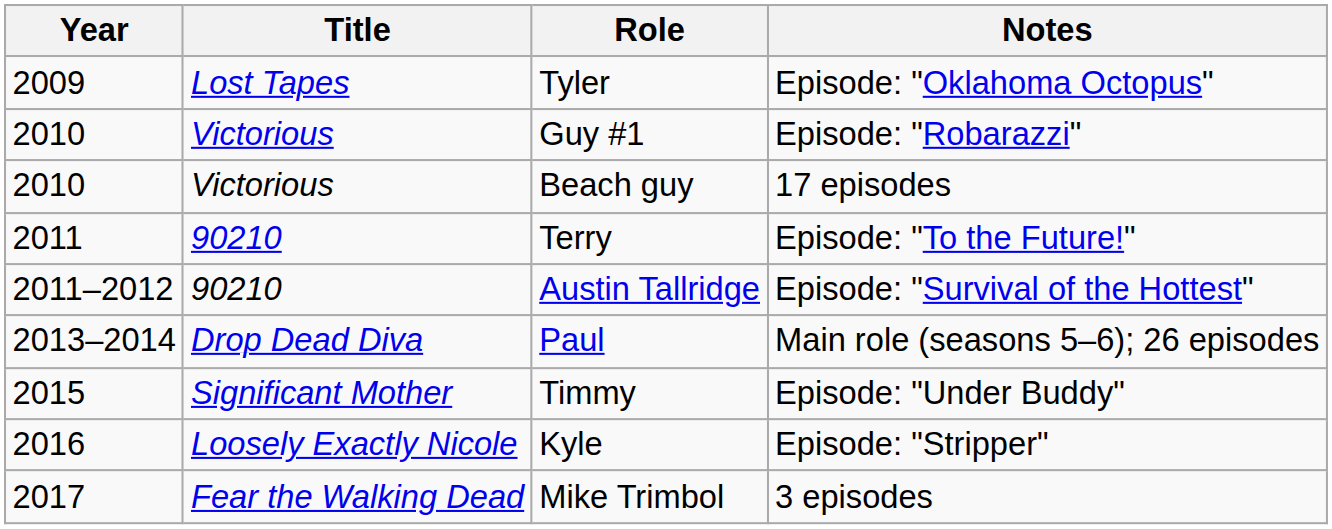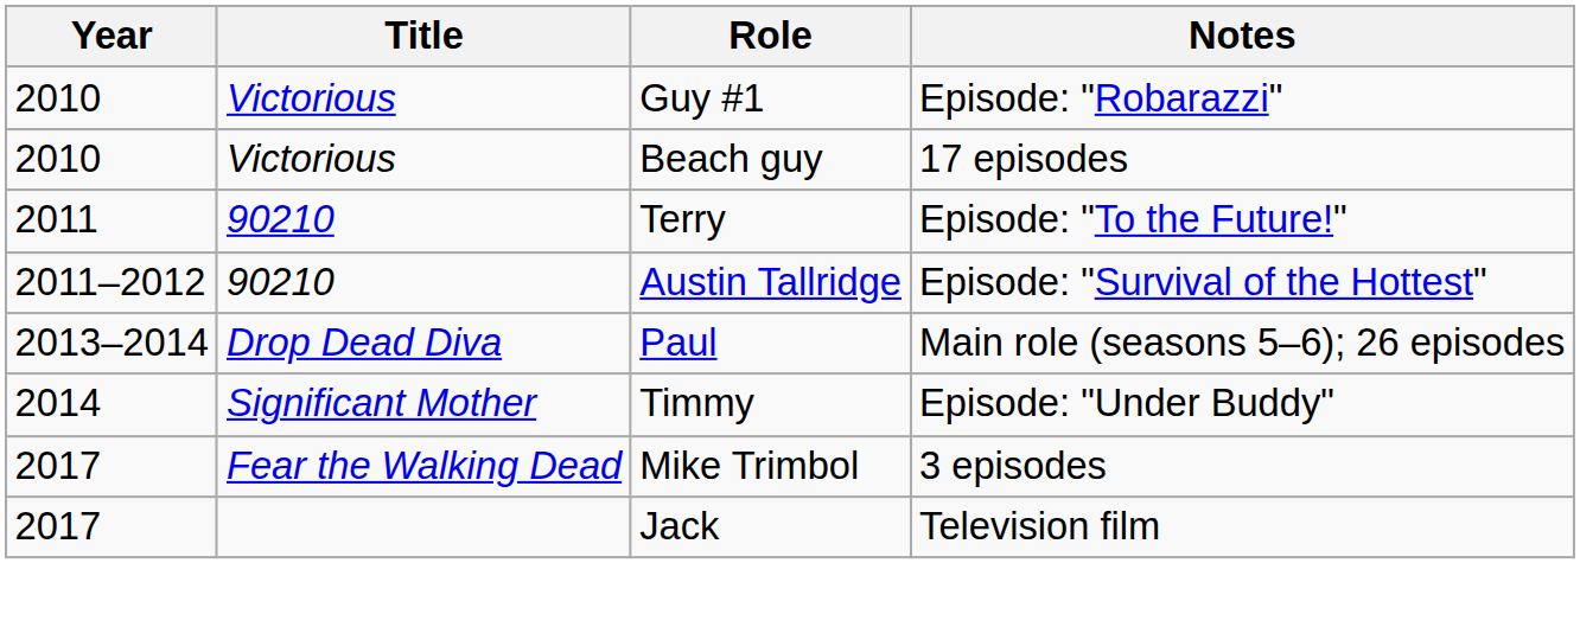- row: 2009 | Lost Tapes | Tyler | Episode: "Oklahoma Octopus"
Timmy | Year: 2015 -> 2014
- row: 2016 | Loosely Exactly Nicole | Kyle | Episode: "Stripper"
+ row: 2017 | Jack | Television film
